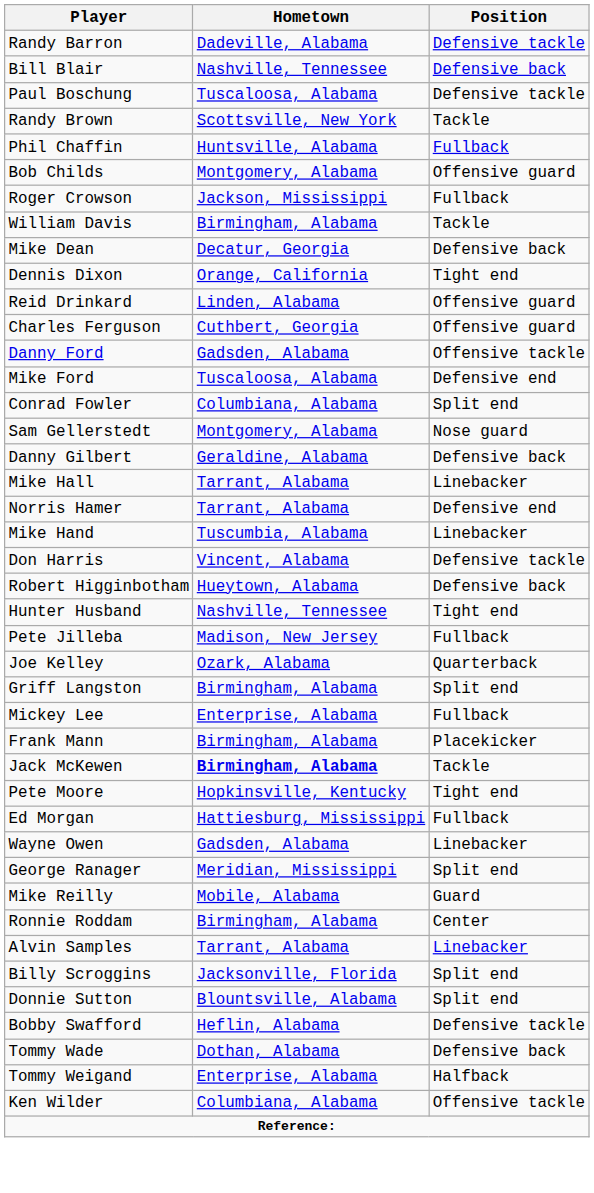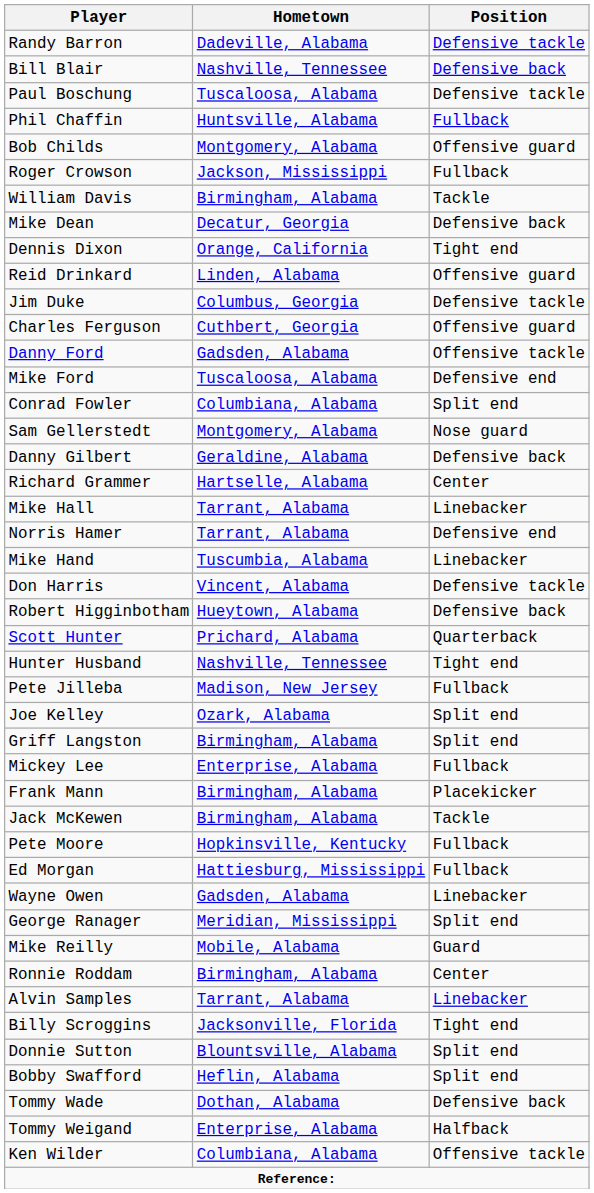- row: Randy Brown | Scottsville, New York | Tackle
+ row: Jim Duke | Columbus, Georgia | Defensive tackle
+ row: Richard Grammer | Hartselle, Alabama | Center
+ row: Scott Hunter | Prichard, Alabama | Quarterback
Joe Kelley | Position: Quarterback -> Split end
Jack McKewen | Hometown: bold -> normal
Pete Moore | Position: Tight end -> Fullback
Billy Scroggins | Position: Split end -> Tight end
Bobby Swafford | Position: Defensive tackle -> Split end
